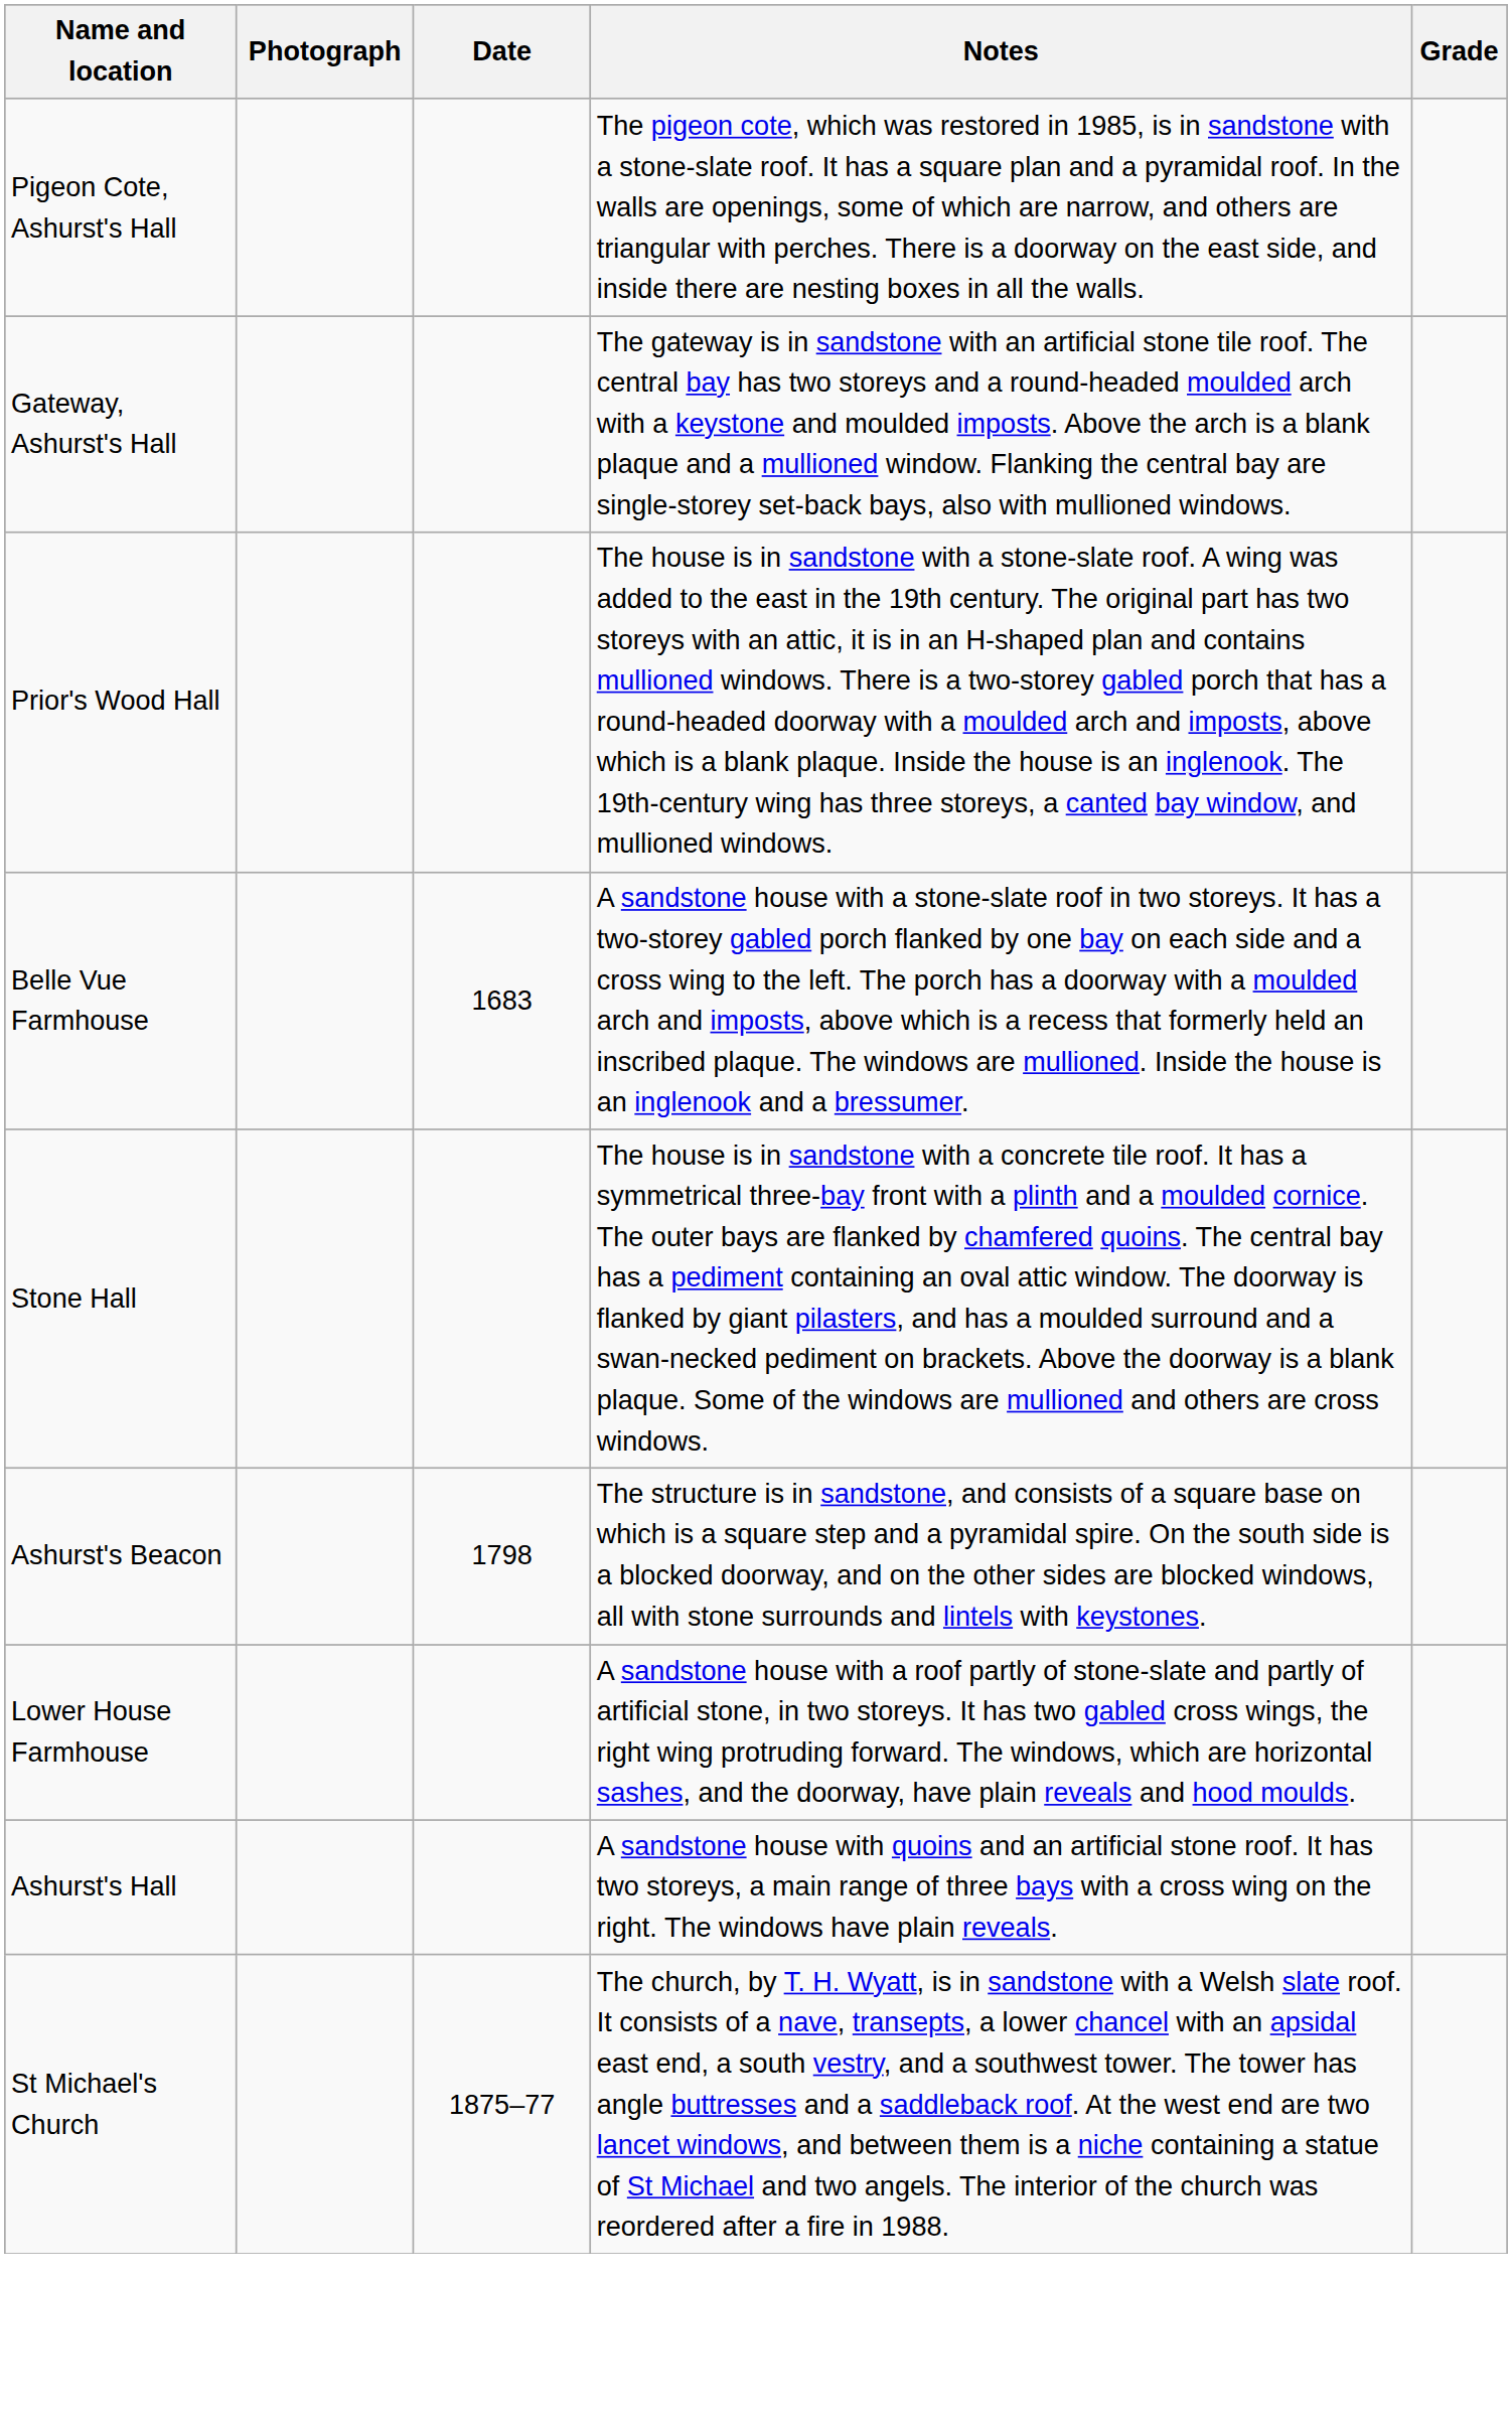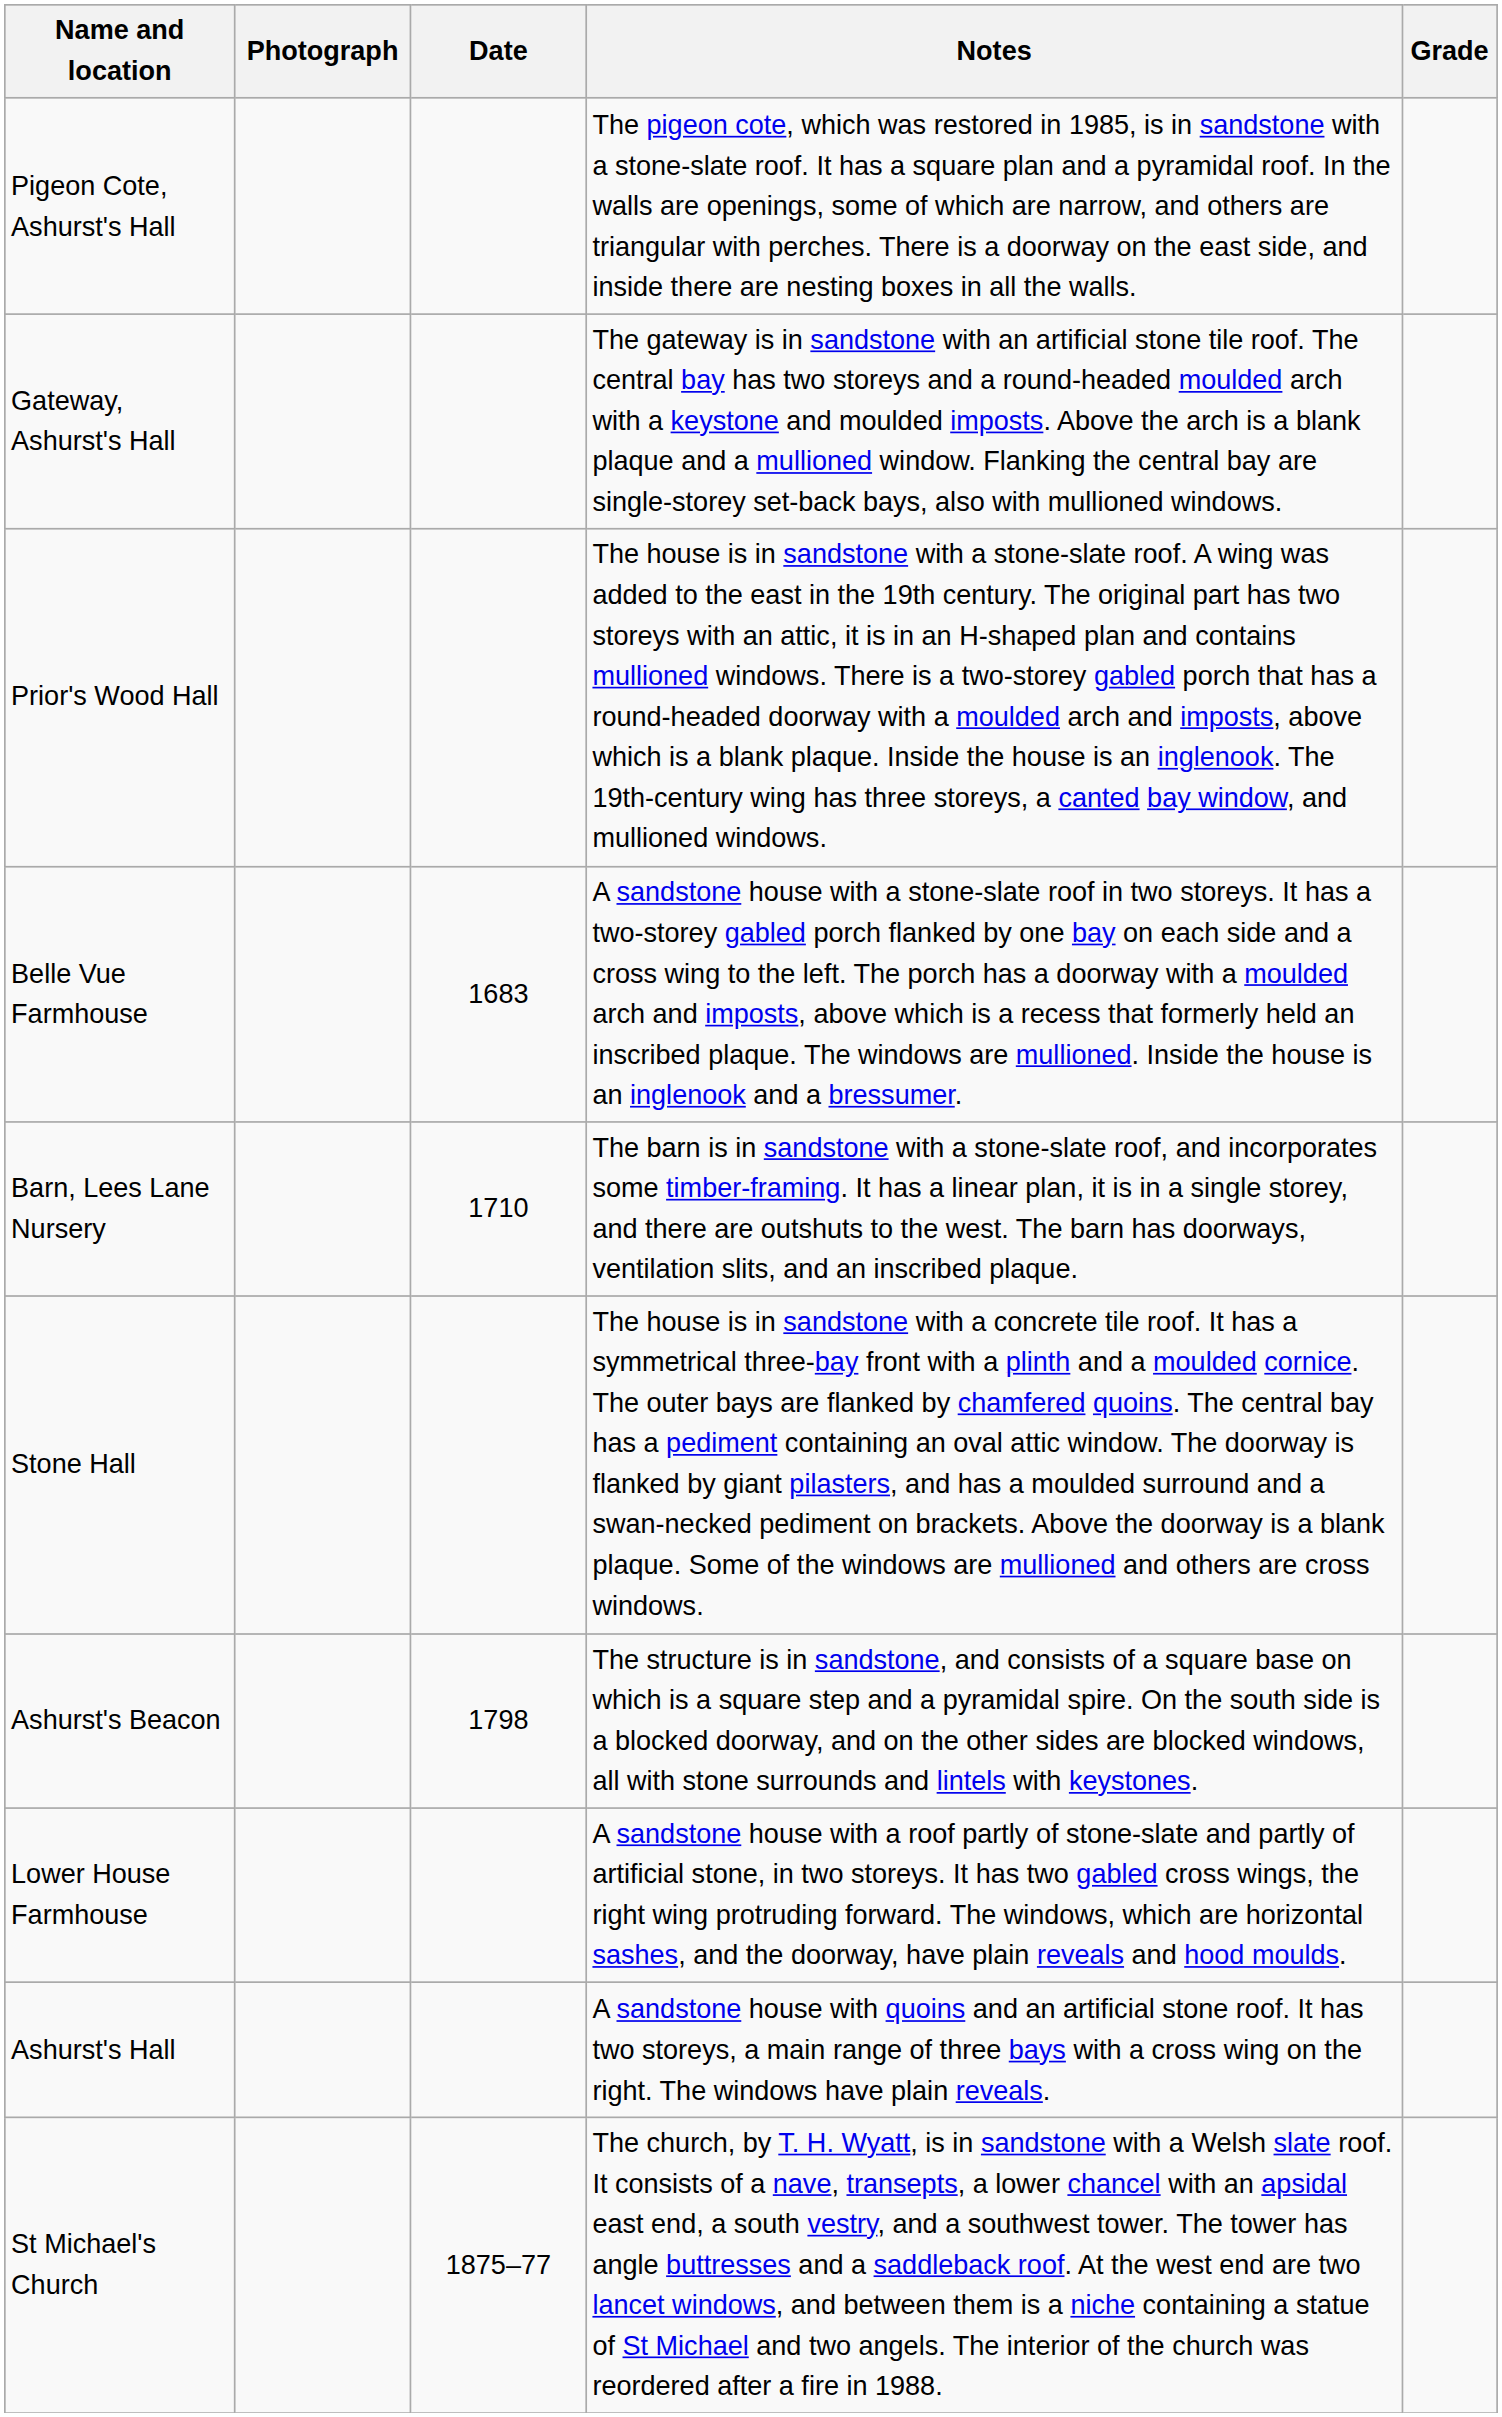+ row: Barn, Lees Lane Nursery | 1710 | The barn is in sandstone with a stone-slate roof, and incorporates some timber-framing. It has a linear plan, it is in a single storey, and there are outshuts to the west. The barn has doorways, ventilation slits, and an inscribed plaque.
